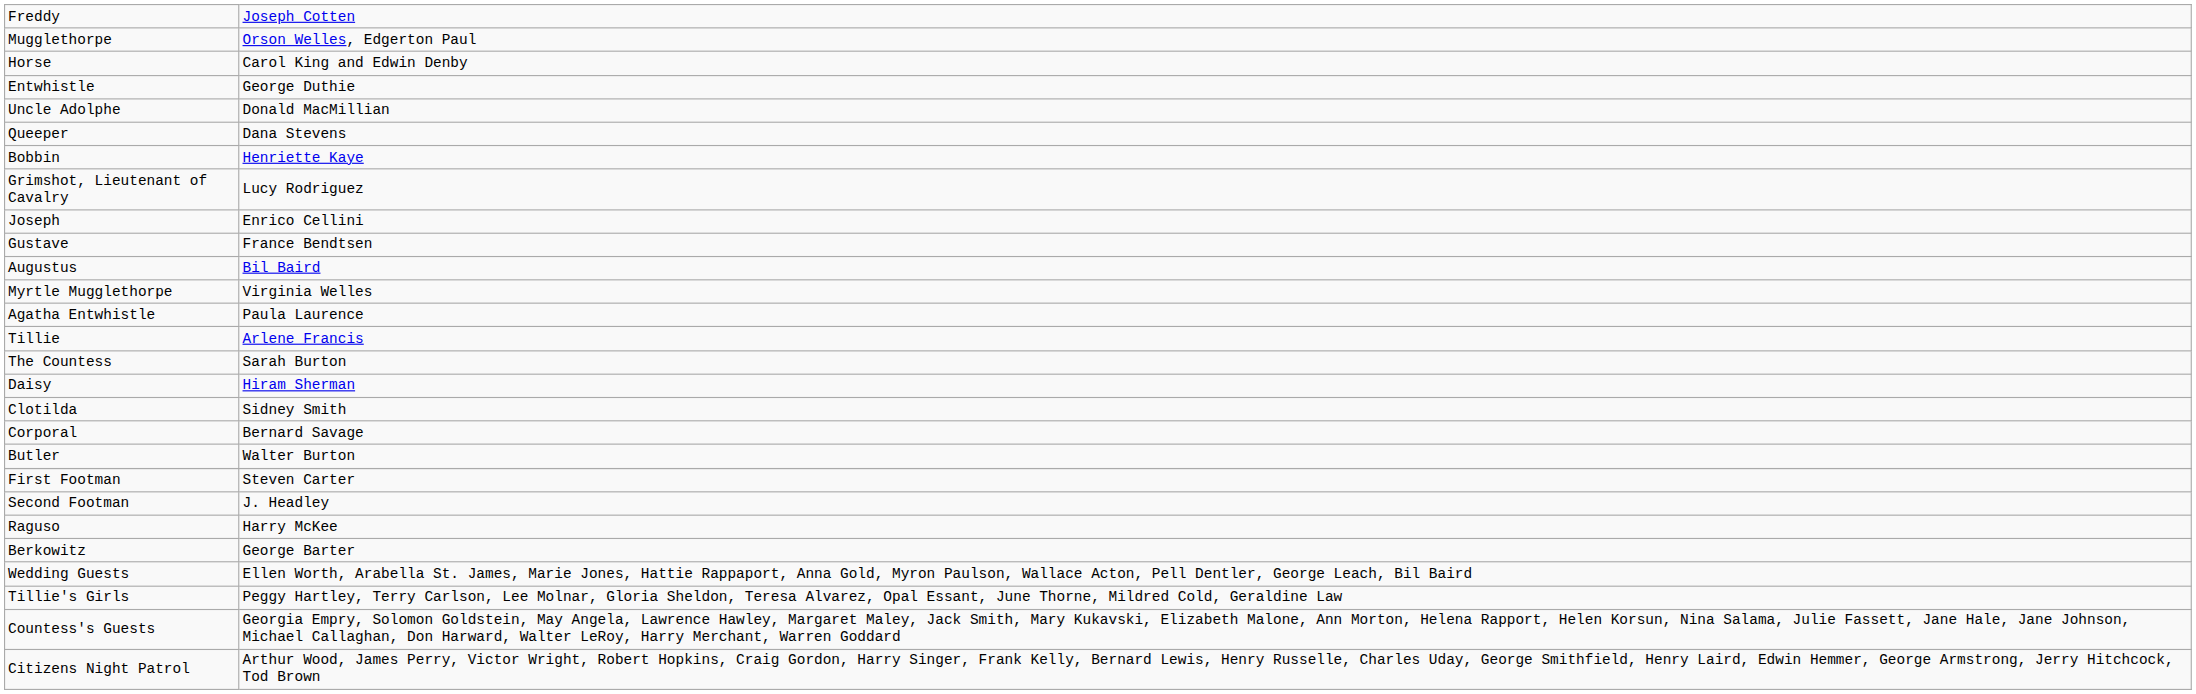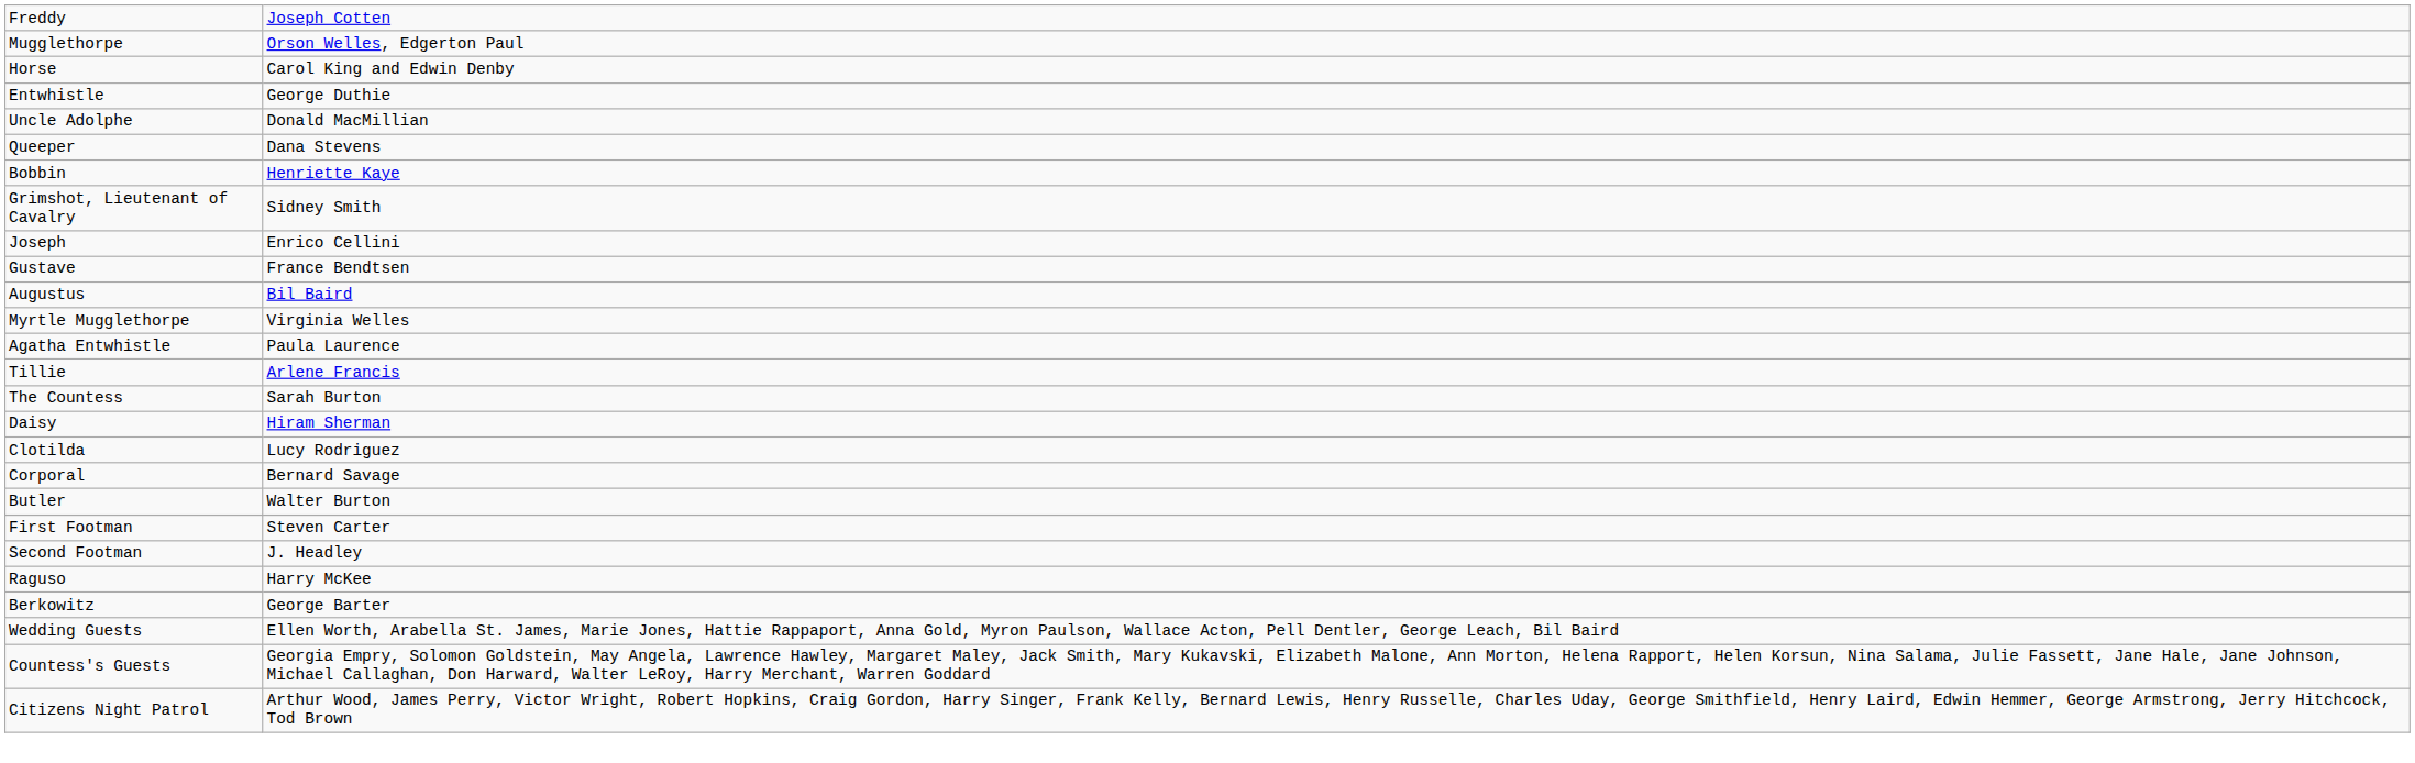Grimshot, Lieutenant of Cavalry | column 2: Lucy Rodriguez -> Sidney Smith
Clotilda | column 2: Sidney Smith -> Lucy Rodriguez
- row: Tillie's Girls | Peggy Hartley, Terry Carlson, Lee Molnar, Gloria Sheldon, Teresa Alvarez, Opal Essant, June Thorne, Mildred Cold, Geraldine Law
